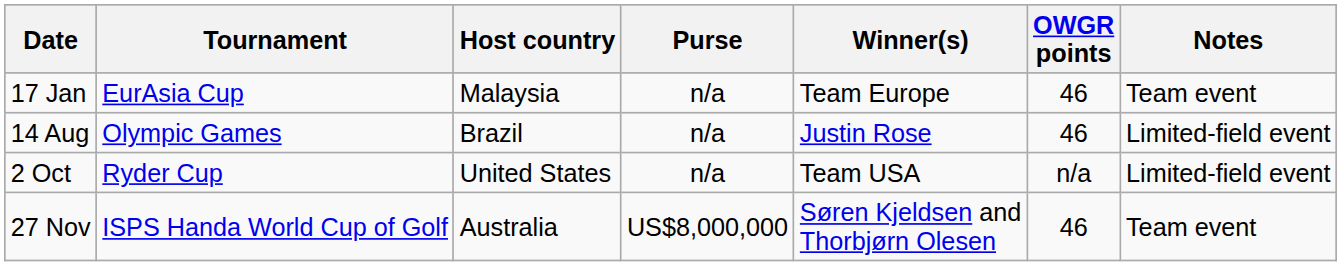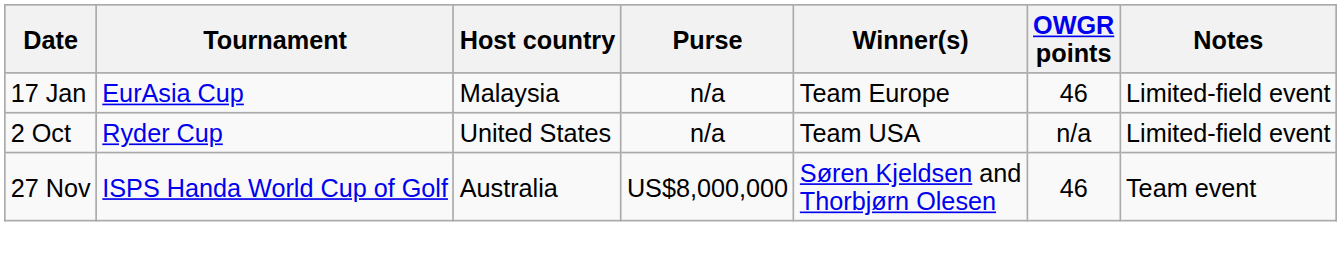17 Jan | Notes: Team event -> Limited-field event
- row: 14 Aug | Olympic Games | Brazil | n/a | Justin Rose | 46 | Limited-field event
